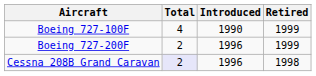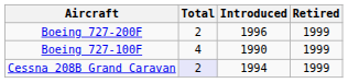rows swapped: Boeing 727-100F <-> Boeing 727-200F
Cessna 208B Grand Caravan | Introduced: 1996 -> 1994
Cessna 208B Grand Caravan | Retired: 1998 -> 1999
